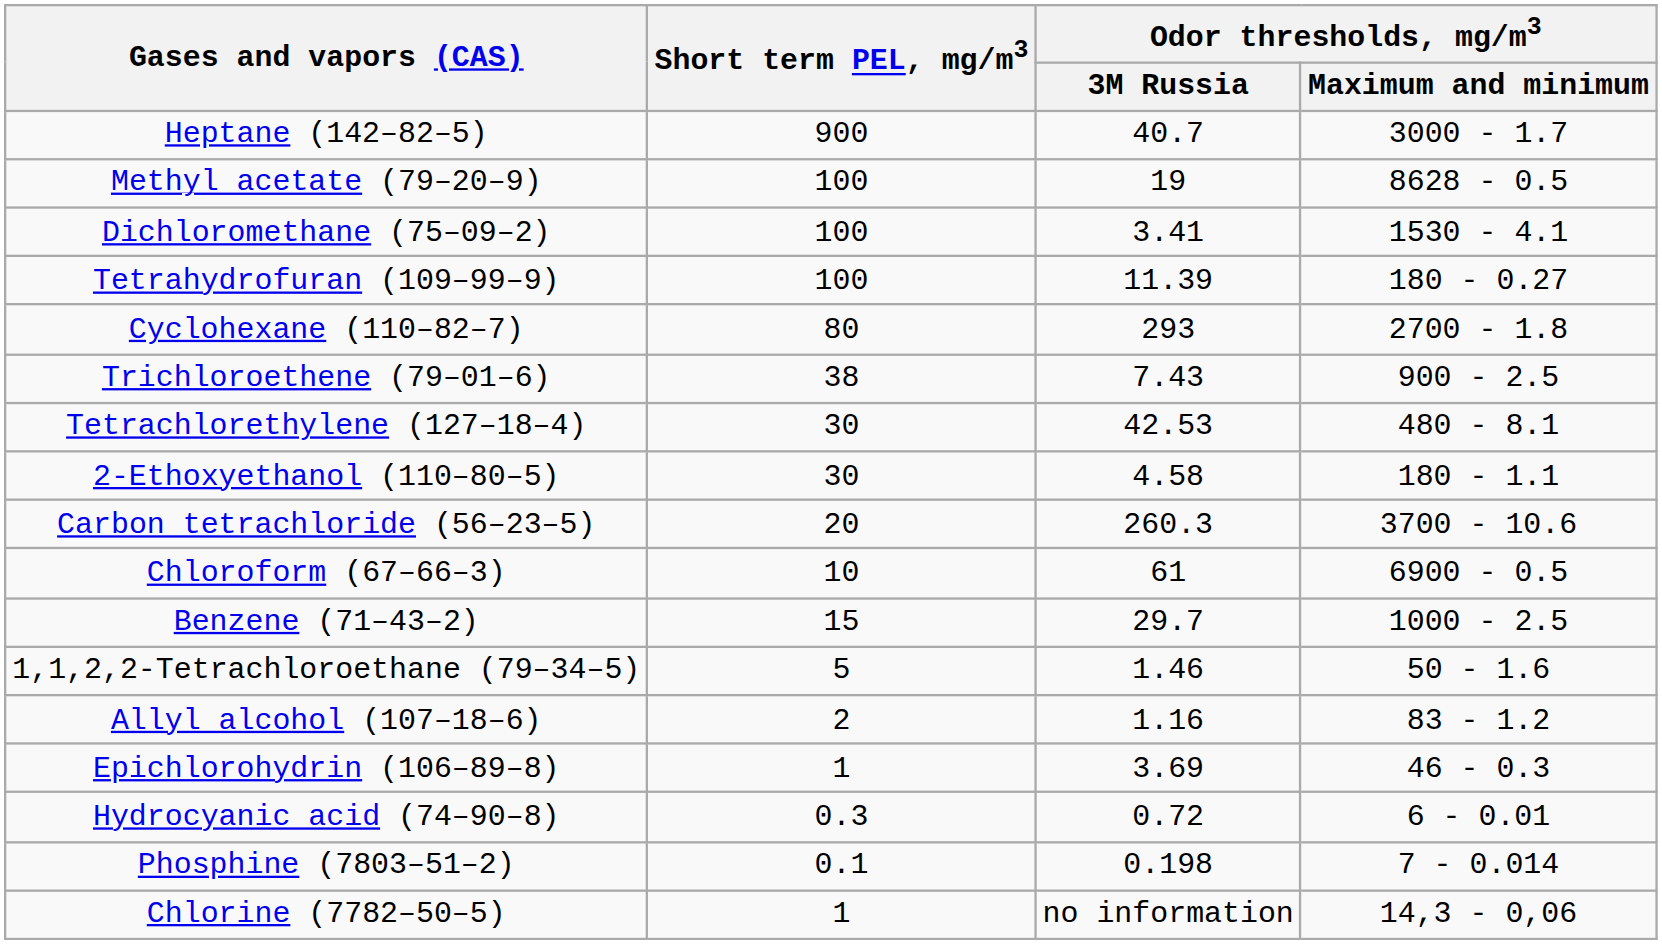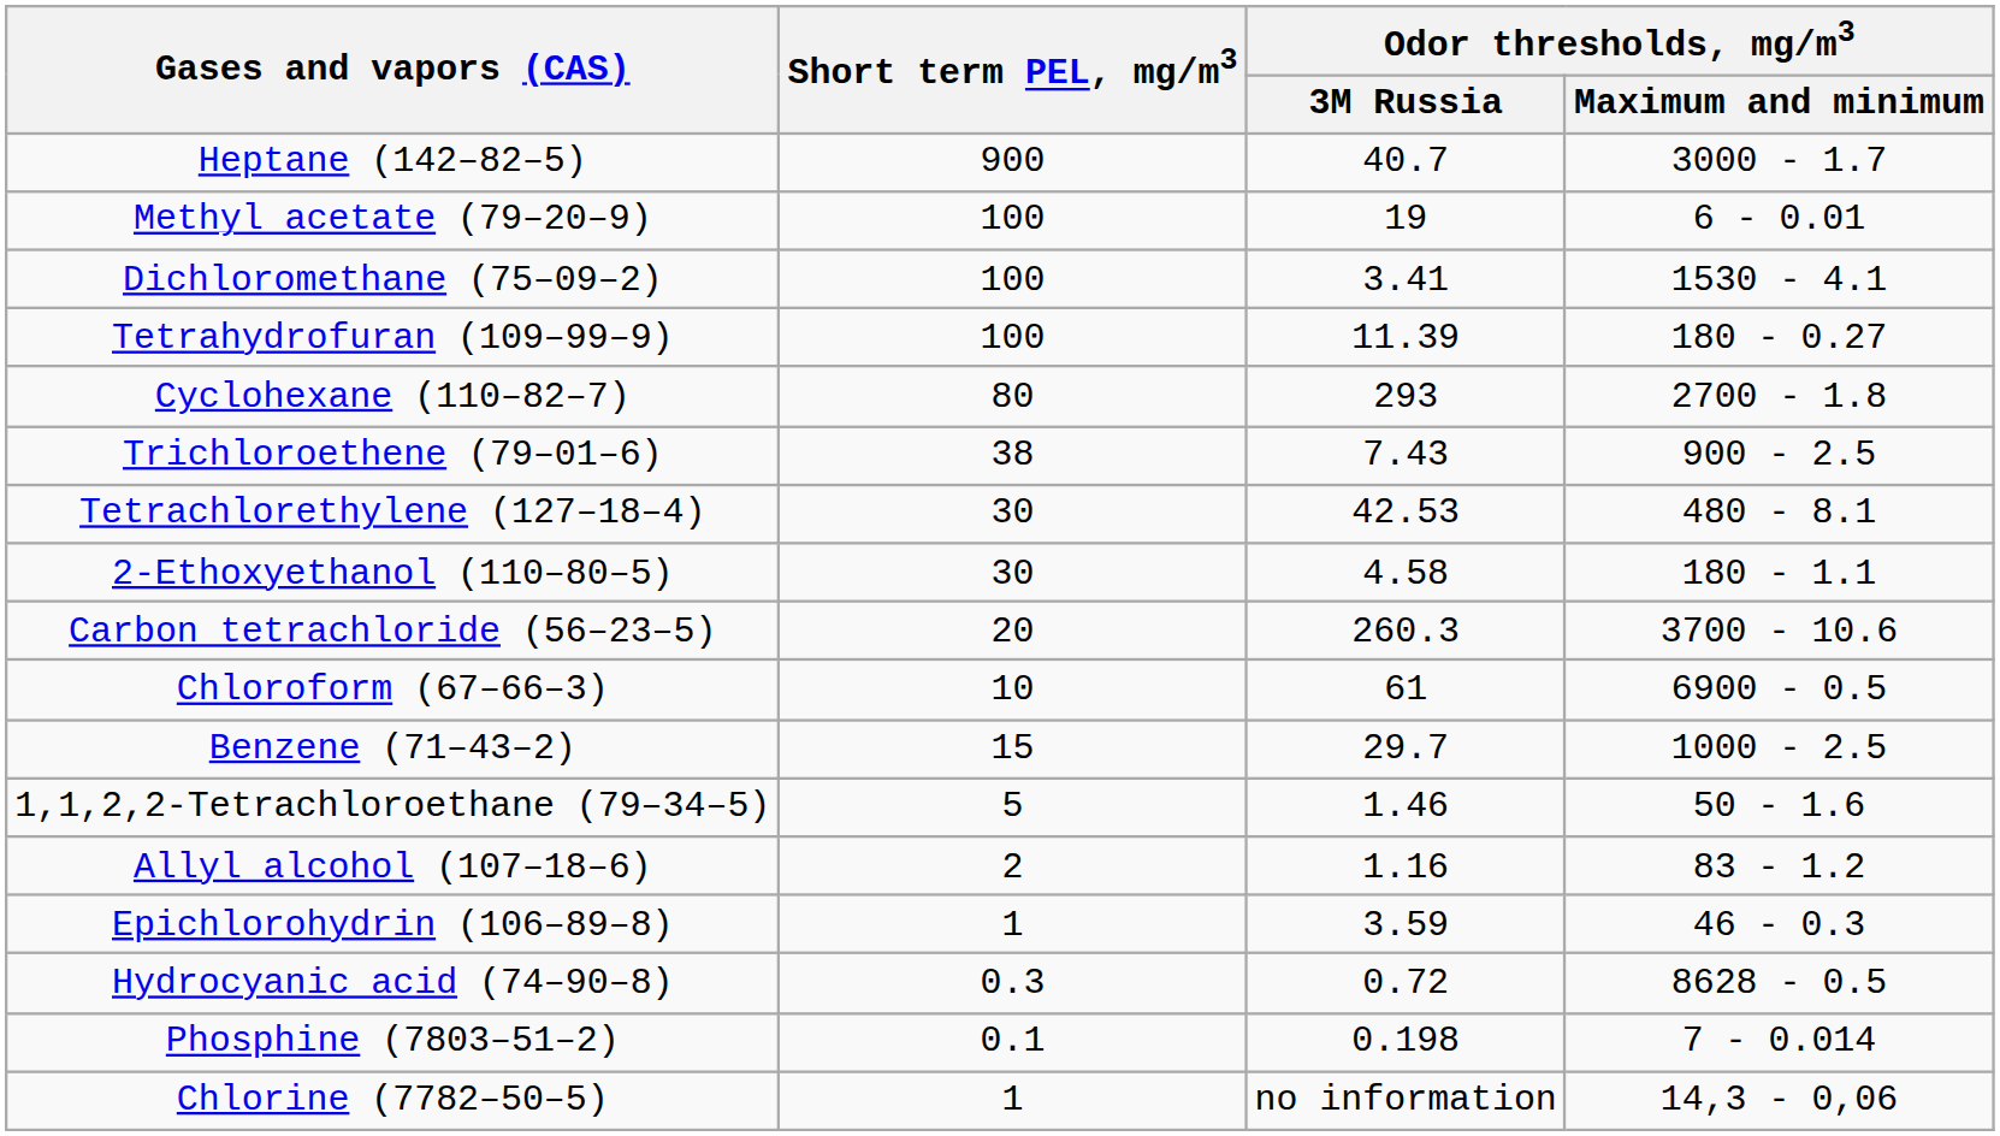Methyl acetate (79–20–9) | Odor thresholds, mg/m3 / Maximum and minimum: 8628 - 0.5 -> 6 - 0.01
Epichlorohydrin (106–89–8) | Odor thresholds, mg/m3 / 3M Russia: 3.69 -> 3.59
Hydrocyanic acid (74–90–8) | Odor thresholds, mg/m3 / Maximum and minimum: 6 - 0.01 -> 8628 - 0.5
